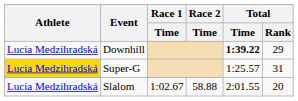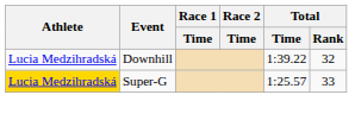Downhill | Total / Time: bold -> normal
Downhill | Total / Rank: 29 -> 32
Super-G | Total / Rank: 31 -> 33
- row: Lucia Medzihradská | Slalom | 1:02.67 | 58.88 | 2:01.55 | 20
